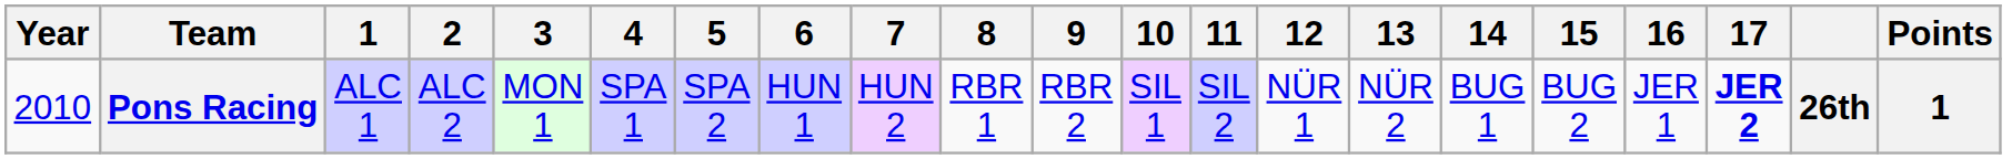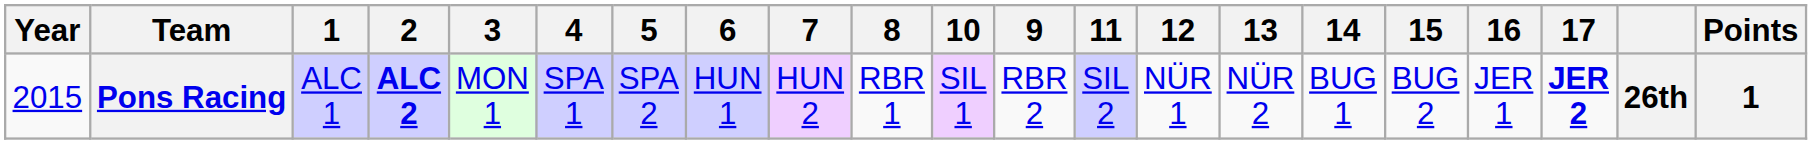columns swapped: 9 <-> 10
Pons Racing | Year: 2010 -> 2015
Pons Racing | 2: normal -> bold
